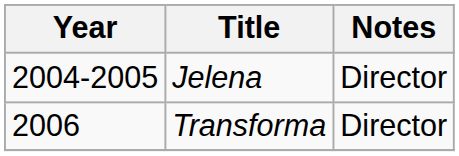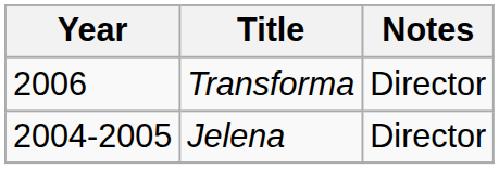rows swapped: Jelena <-> Transforma
